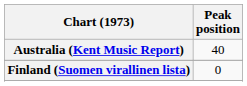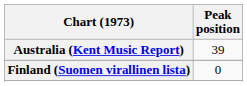Australia (Kent Music Report) | Peak position: 40 -> 39
